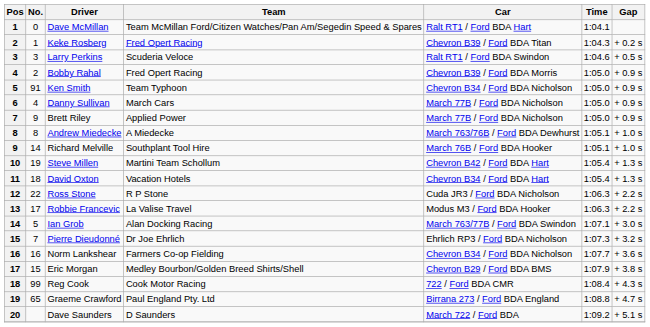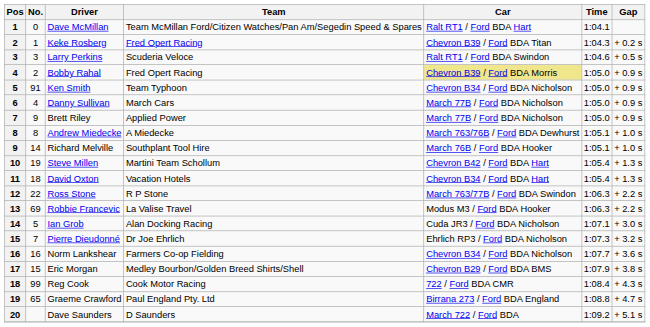Bobby Rahal | Car: no background -> khaki background
Ross Stone | Car: Cuda JR3 / Ford BDA Nicholson -> March 763/77B / Ford BDA Swindon
Robbie Francevic | No.: 17 -> 69
Ian Grob | Car: March 763/77B / Ford BDA Swindon -> Cuda JR3 / Ford BDA Nicholson
